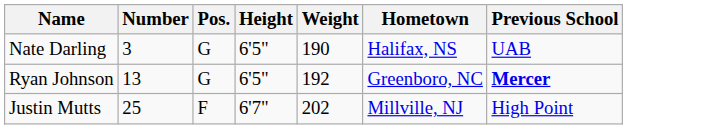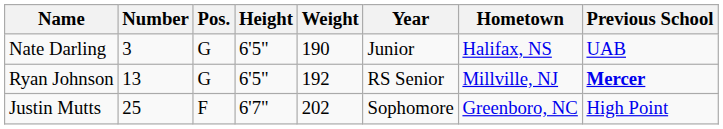+ column: Year | Junior | RS Senior | Sophomore
Ryan Johnson | Hometown: Greenboro, NC -> Millville, NJ
Justin Mutts | Hometown: Millville, NJ -> Greenboro, NC
